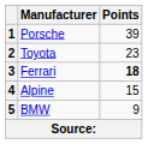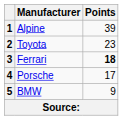1 | Manufacturer: Porsche -> Alpine
4 | Manufacturer: Alpine -> Porsche
4 | Points: 15 -> 17
